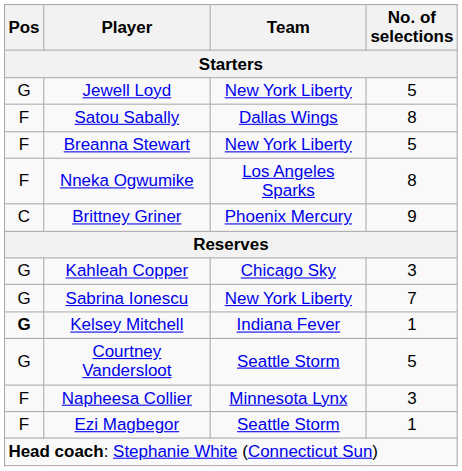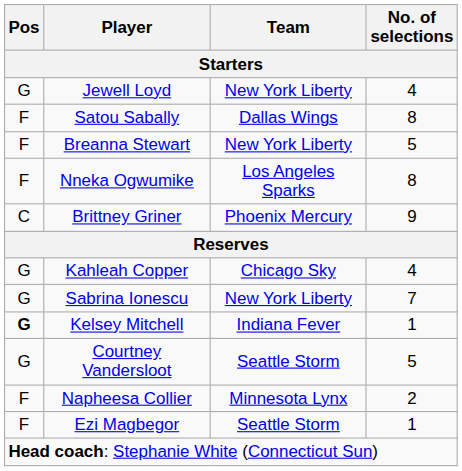Jewell Loyd | No. of selections: 5 -> 4
Kahleah Copper | No. of selections: 3 -> 4
Napheesa Collier | No. of selections: 3 -> 2
